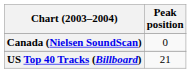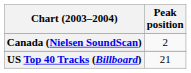Canada (Nielsen SoundScan) | Peak position: 0 -> 2
